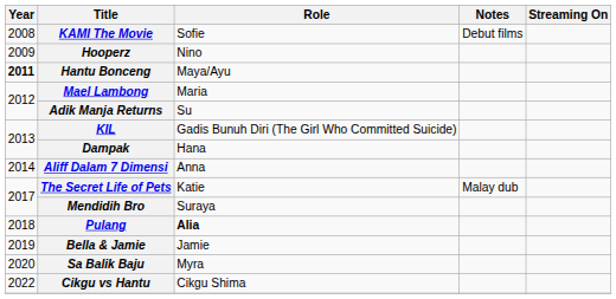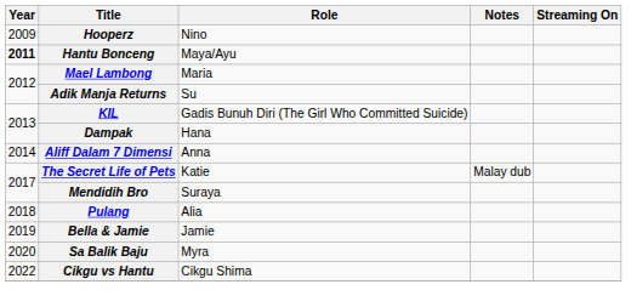- row: 2008 | KAMI The Movie | Sofie | Debut films
Pulang | Role: bold -> normal
